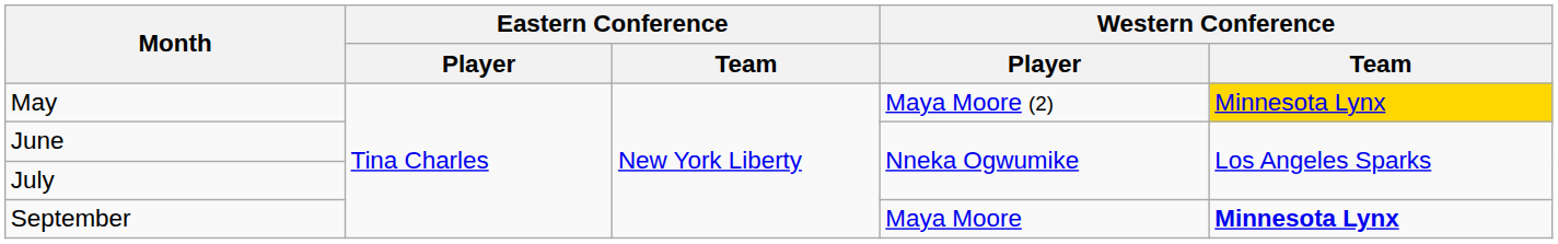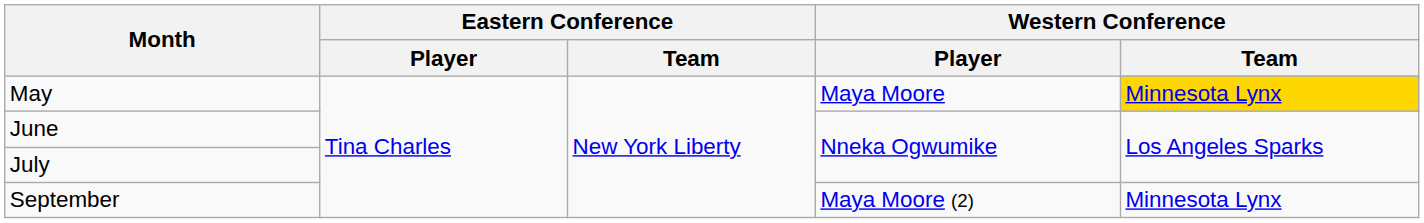May | Western Conference / Player: Maya Moore (2) -> Maya Moore
September | Western Conference / Player: Maya Moore -> Maya Moore (2)
September | Western Conference / Team: bold -> normal
